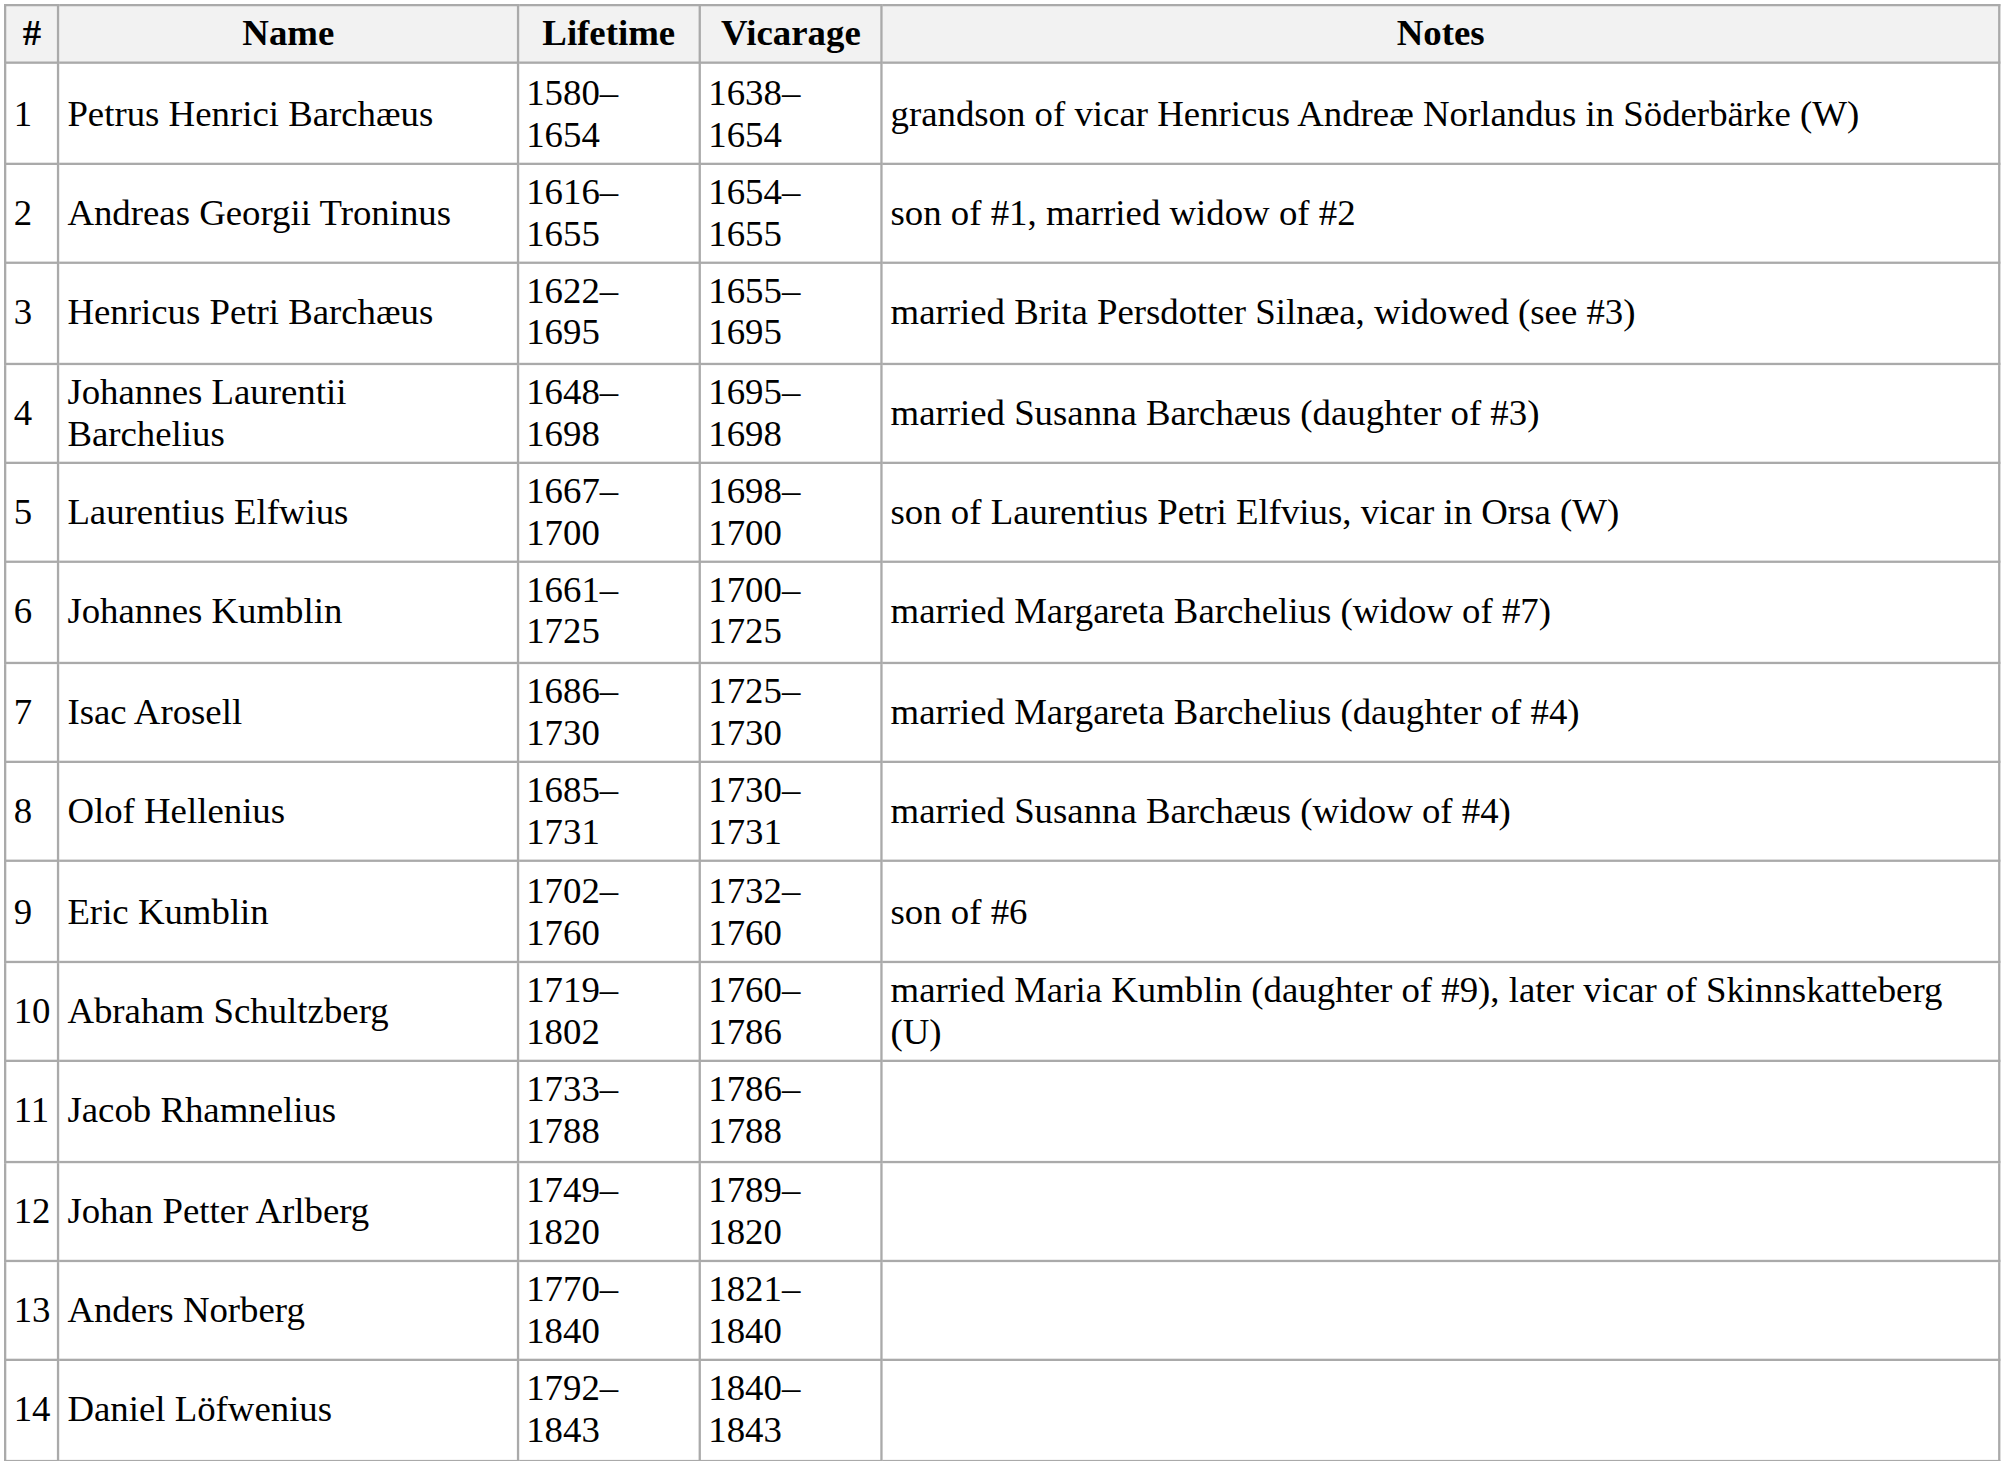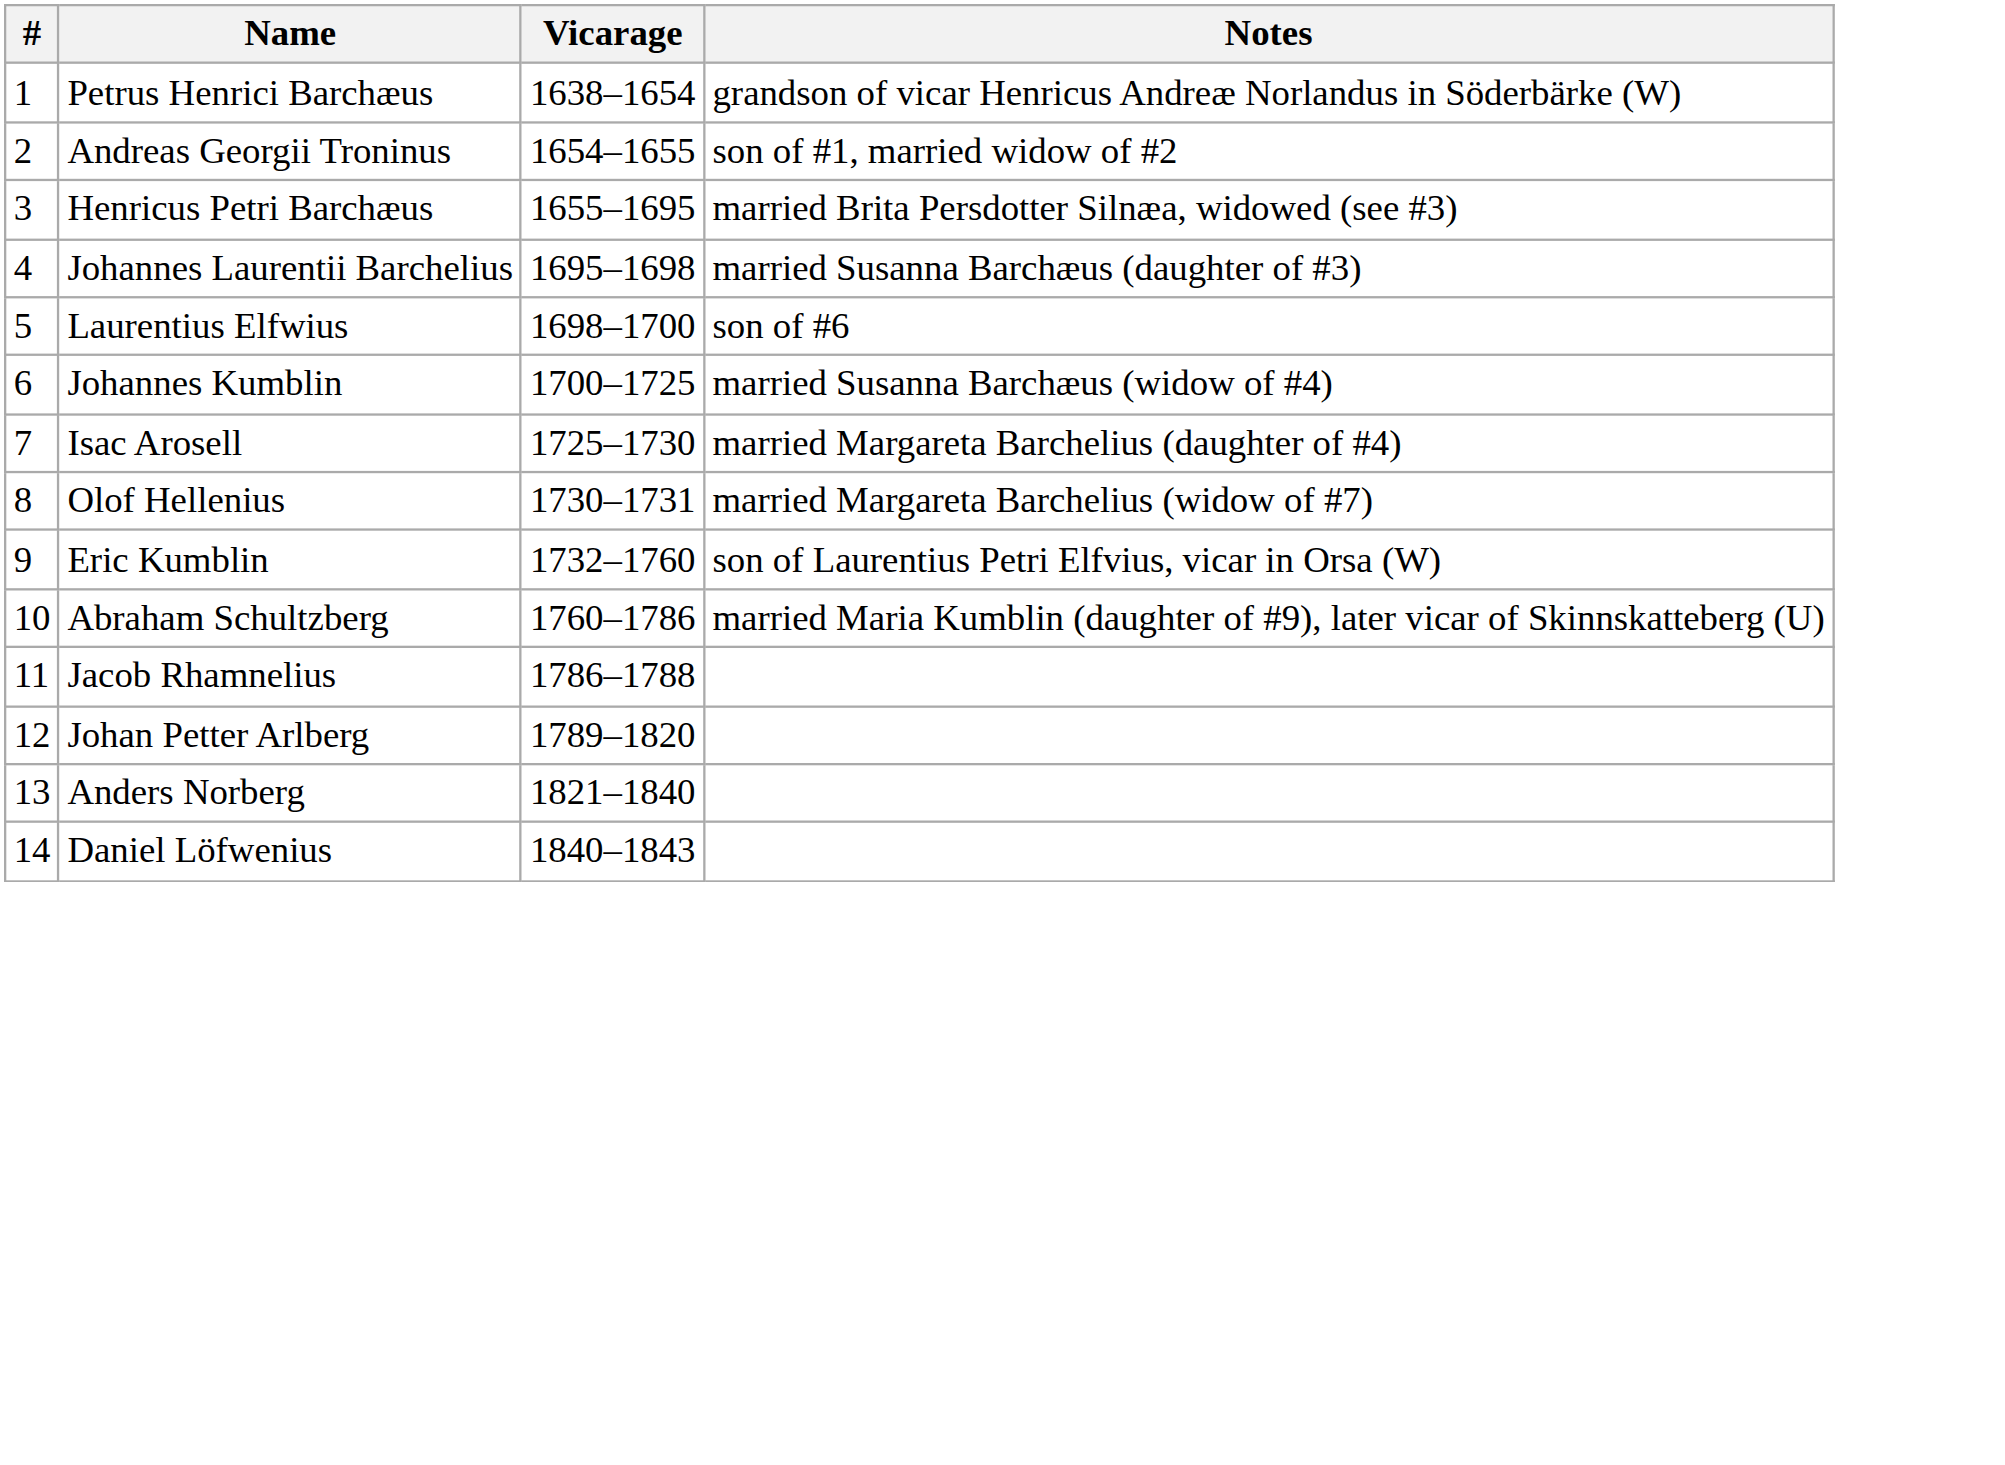- column: Lifetime | 1580–1654 | 1616–1655 | 1622–1695 | 1648–1698 | 1667–1700 | 1661–1725 | 1686–1730 | 1685–1731 | 1702–1760 | 1719–1802 | 1733–1788 | 1749–1820 | 1770–1840 | 1792–1843
Laurentius Elfwius | Notes: son of Laurentius Petri Elfvius, vicar in Orsa (W) -> son of #6
Johannes Kumblin | Notes: married Margareta Barchelius (widow of #7) -> married Susanna Barchæus (widow of #4)
Olof Hellenius | Notes: married Susanna Barchæus (widow of #4) -> married Margareta Barchelius (widow of #7)
Eric Kumblin | Notes: son of #6 -> son of Laurentius Petri Elfvius, vicar in Orsa (W)
